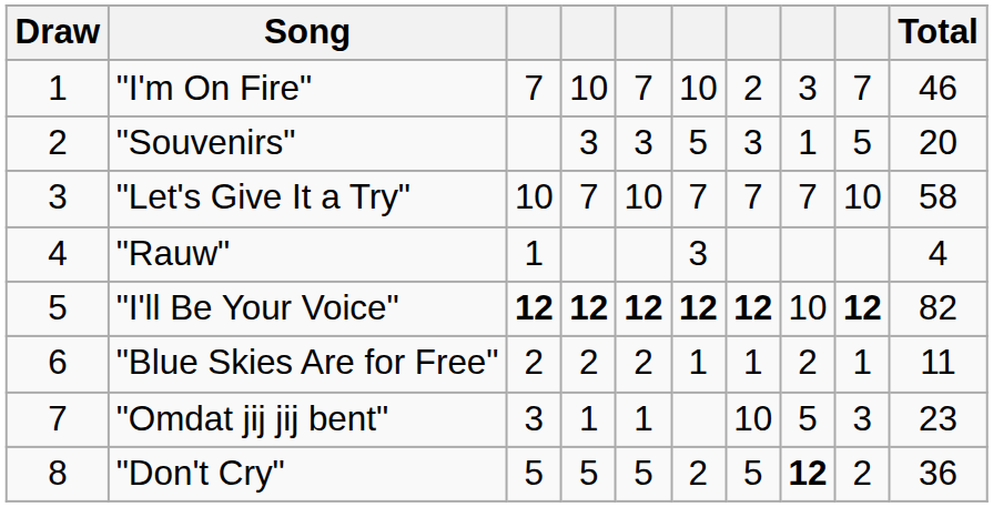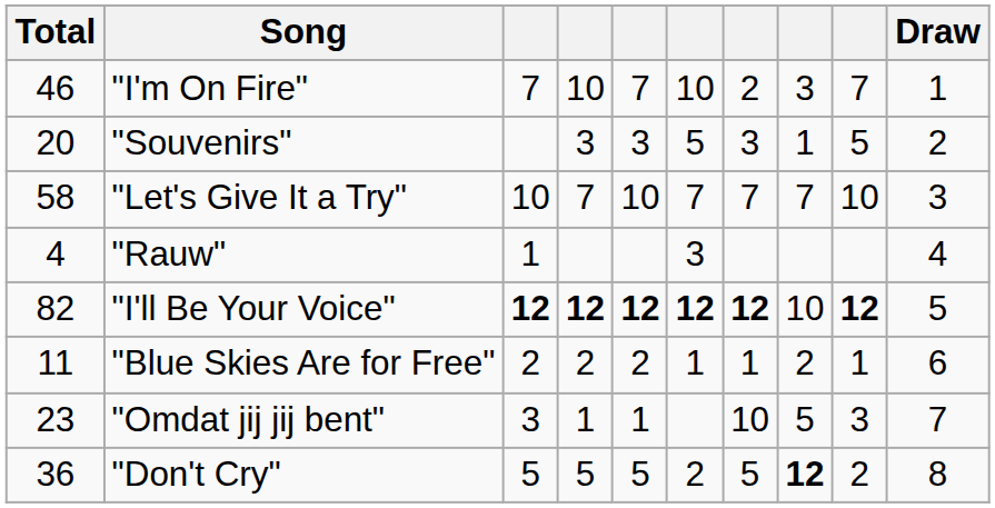columns swapped: Draw <-> Total
